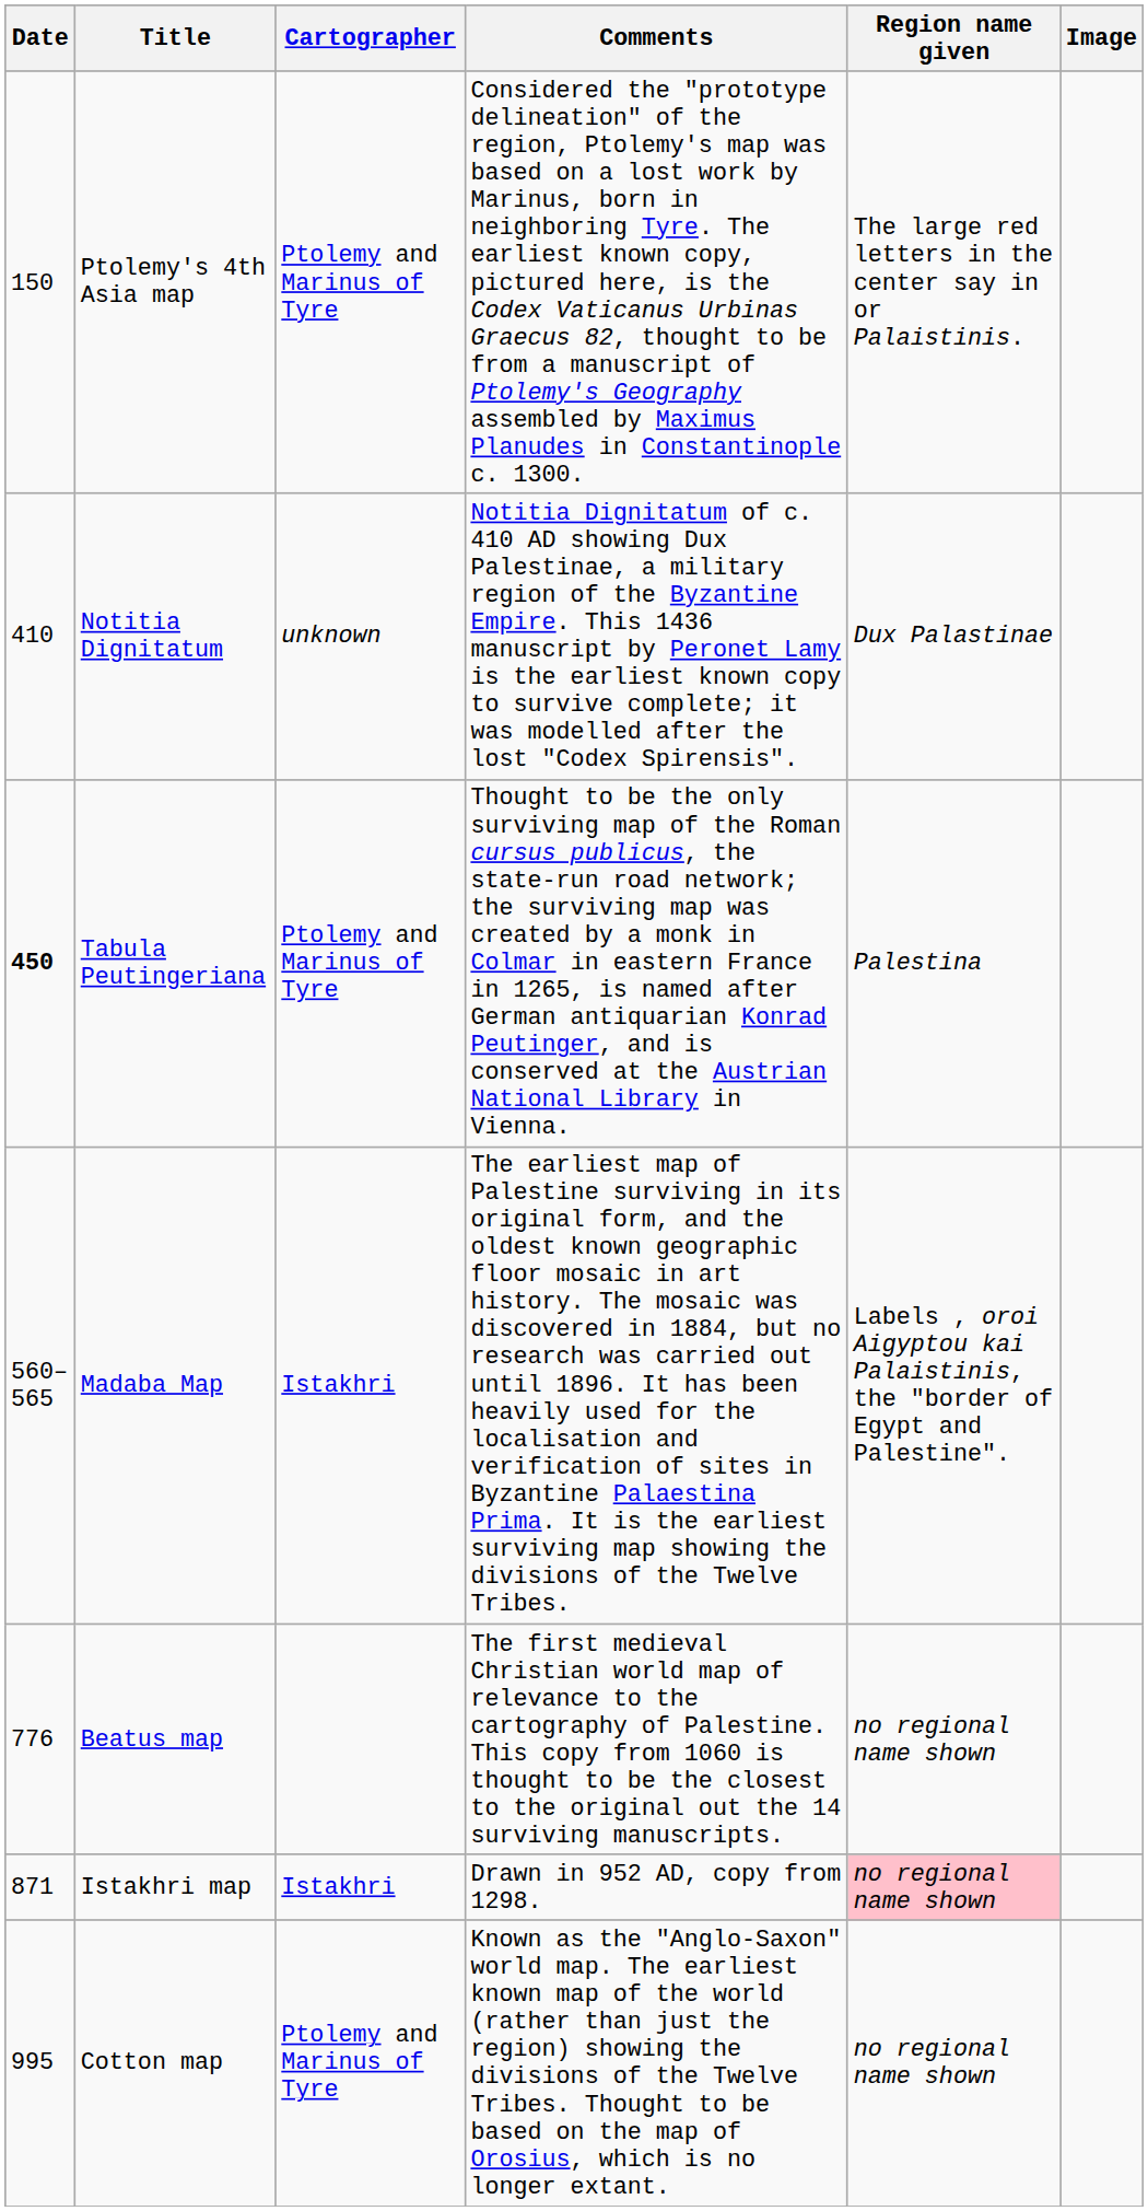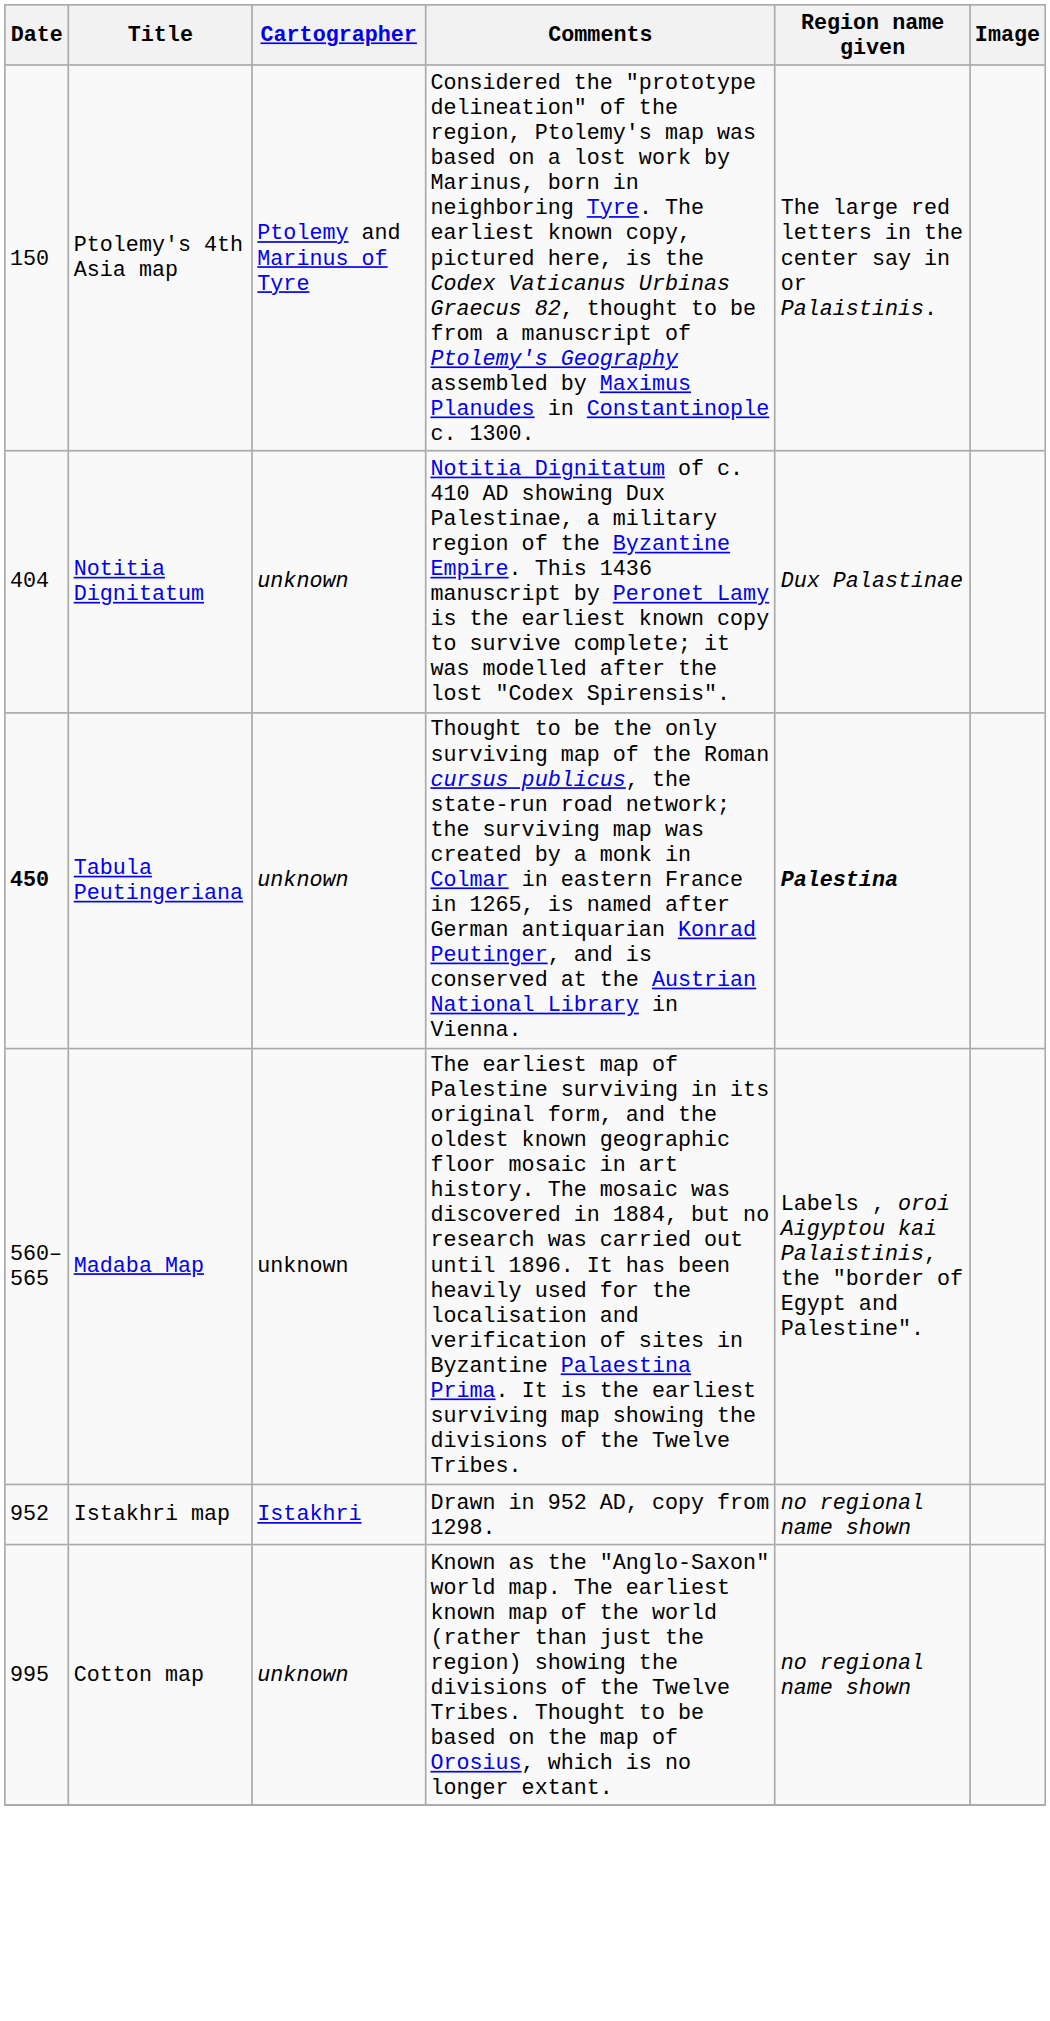Notitia Dignitatum | Date: 410 -> 404
Tabula Peutingeriana | Cartographer: Ptolemy and Marinus of Tyre -> unknown
Tabula Peutingeriana | Region name given: normal -> bold
Madaba Map | Cartographer: Istakhri -> unknown
- row: 776 | Beatus map | The first medieval Christian world map of relevance to the cartography of Palestine. This copy from 1060 is thought to be the closest to the original out the 14 surviving manuscripts. | no regional name shown
Istakhri map | Date: 871 -> 952
Istakhri map | Region name given: pink background -> no background
Cotton map | Cartographer: Ptolemy and Marinus of Tyre -> unknown
